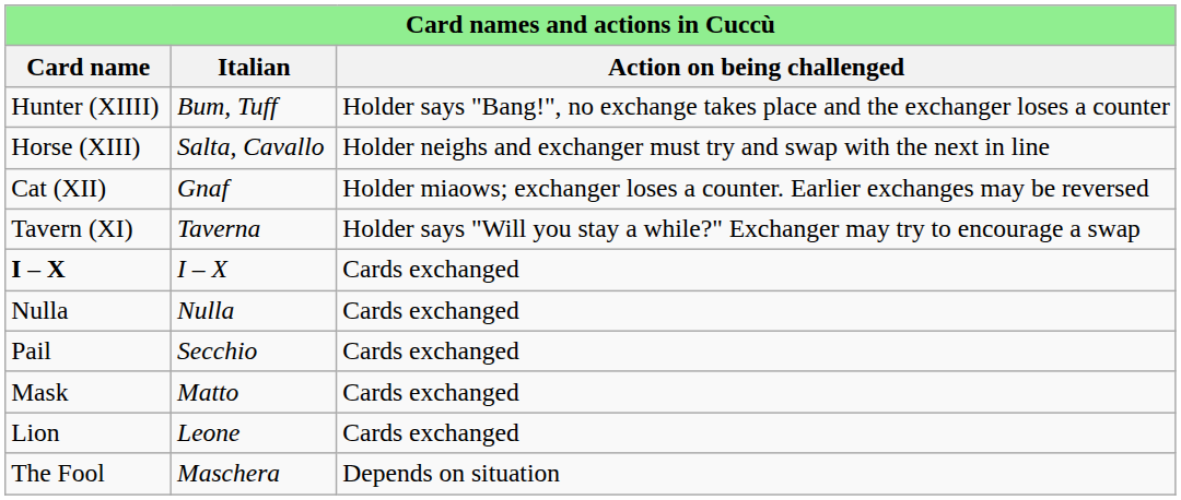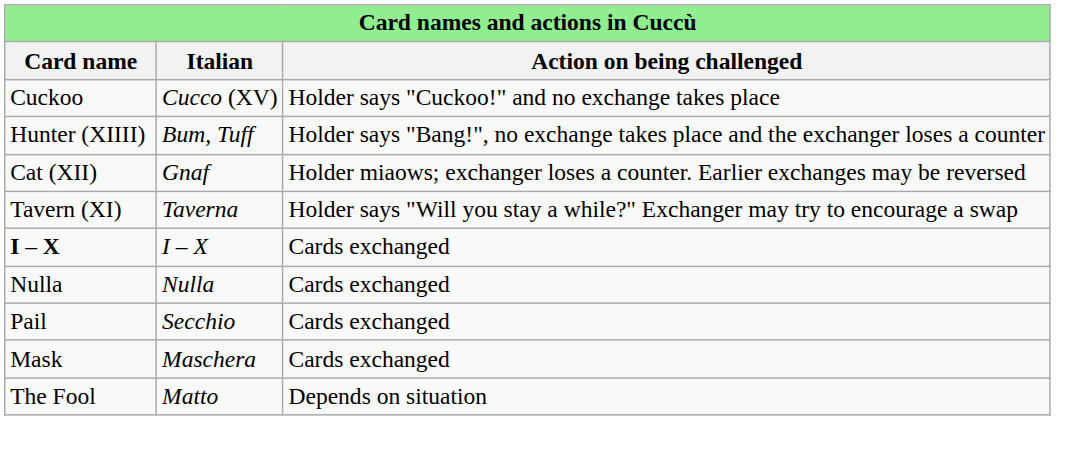+ row: Cuckoo | Cucco (XV) | Holder says "Cuckoo!" and no exchange takes place
- row: Horse (XIII) | Salta, Cavallo | Holder neighs and exchanger must try and swap with the next in line
Mask | Italian: Matto -> Maschera
- row: Lion | Leone | Cards exchanged
The Fool | Italian: Maschera -> Matto
